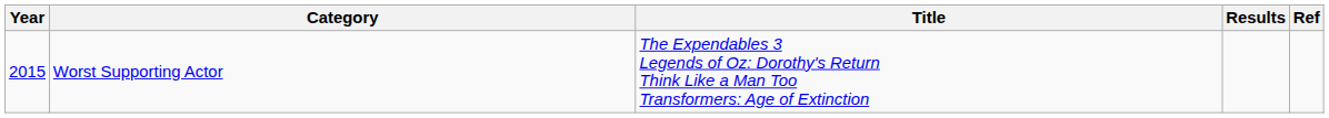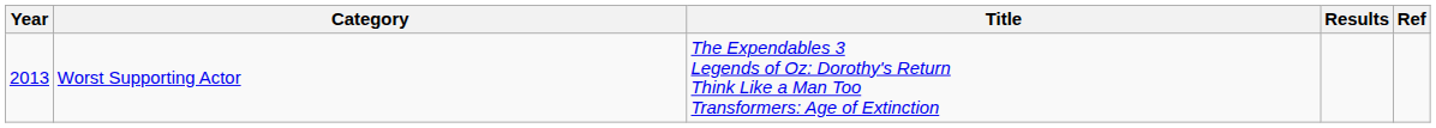Worst Supporting Actor | Year: 2015 -> 2013
